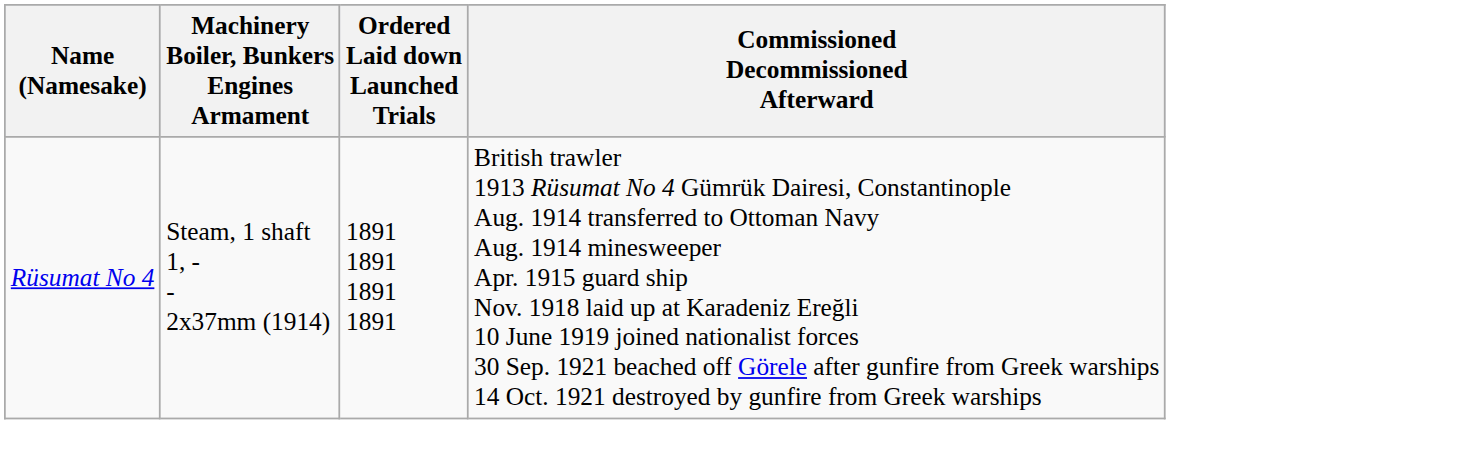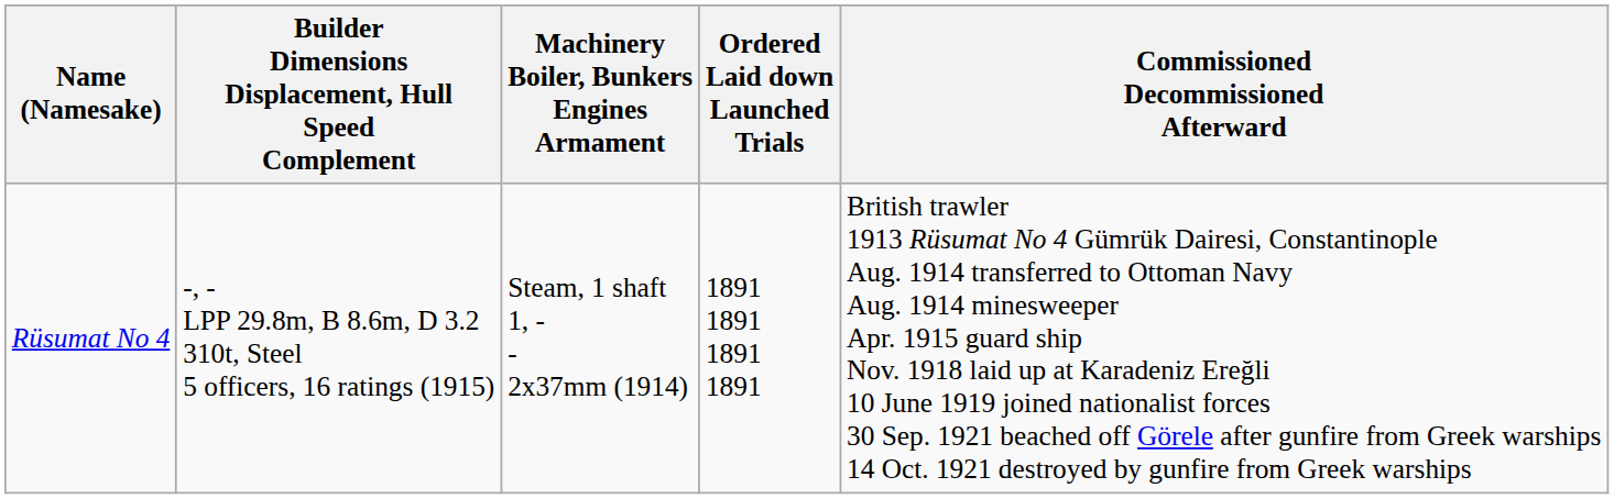+ column: Builder Dimensions Displacement, Hull Speed Complement | -, - LPP 29.8m, B 8.6m, D 3.2 310t, Steel 5 officers, 16 ratings (1915)
